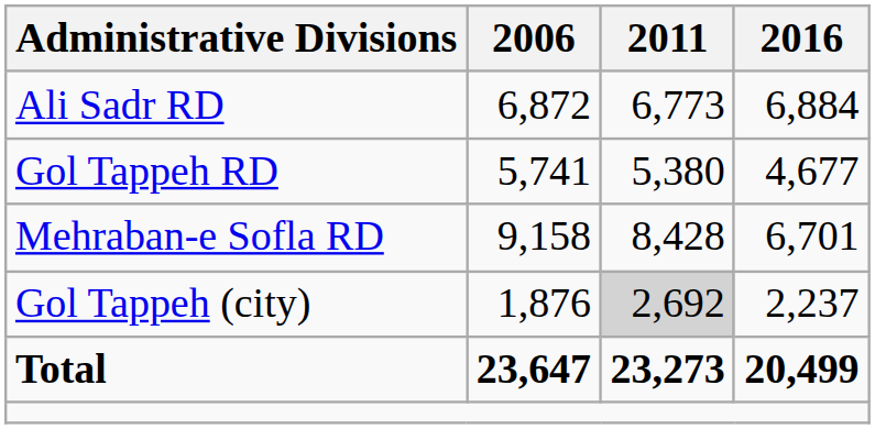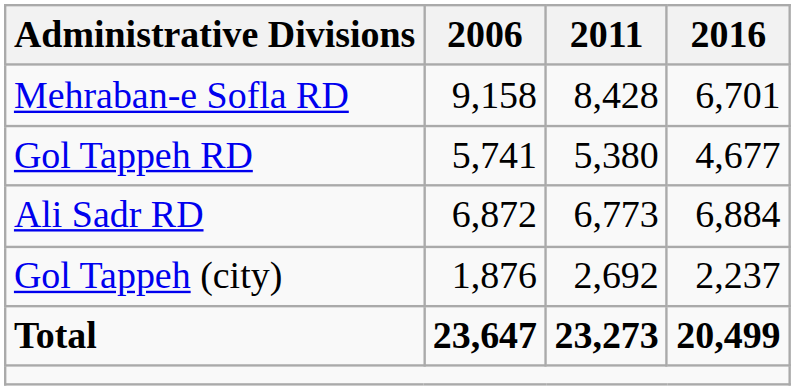rows swapped: Ali Sadr RD <-> Mehraban-e Sofla RD
Gol Tappeh (city) | 2011: lightgrey background -> no background
